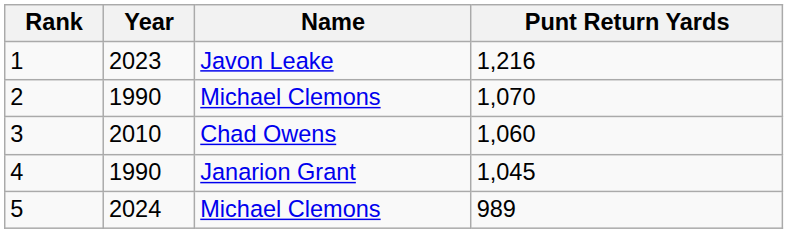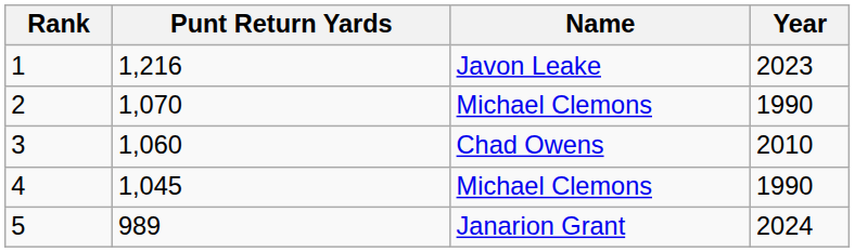columns swapped: Punt Return Yards <-> Year
4 | Name: Janarion Grant -> Michael Clemons
5 | Name: Michael Clemons -> Janarion Grant
